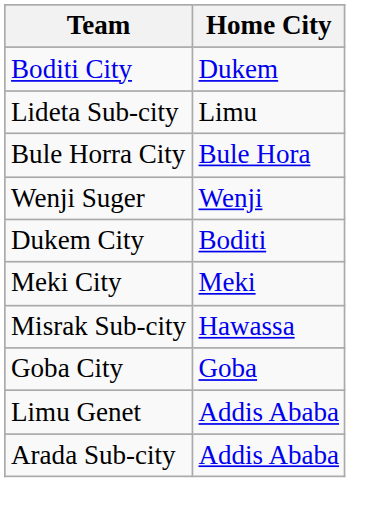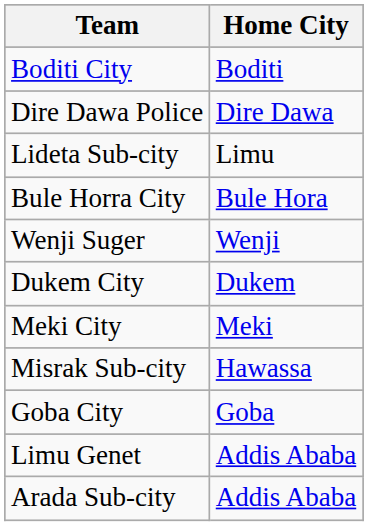Boditi City | Home City: Dukem -> Boditi
+ row: Dire Dawa Police | Dire Dawa
Dukem City | Home City: Boditi -> Dukem
